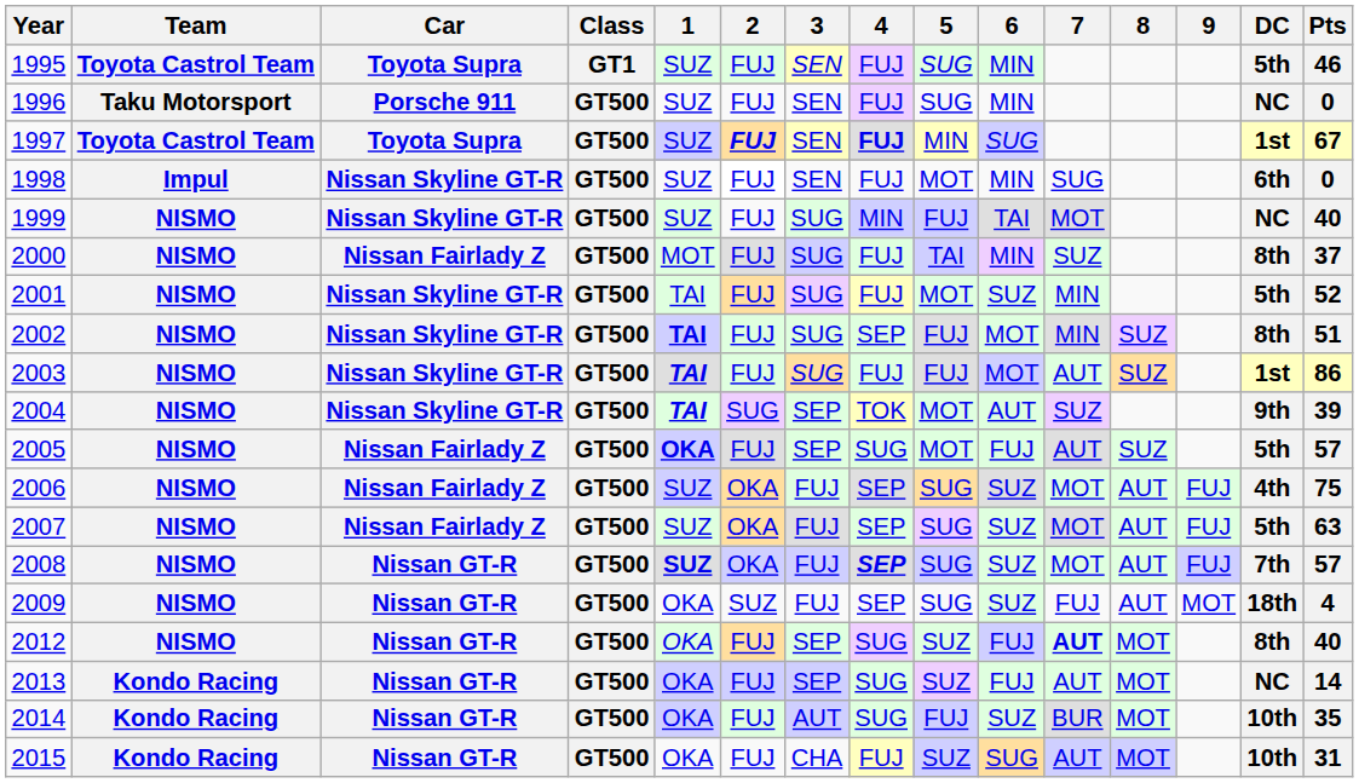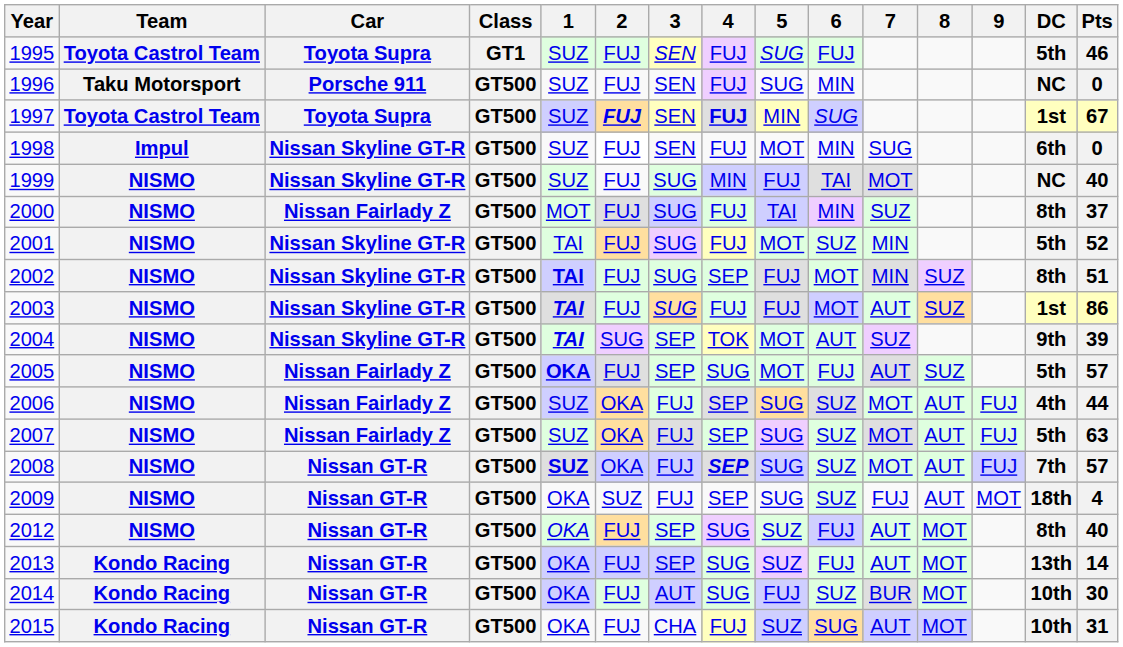1995 | 6: MIN -> FUJ
2006 | Pts: 75 -> 44
2012 | 7: bold -> normal
2013 | DC: NC -> 13th
2014 | Pts: 35 -> 30
